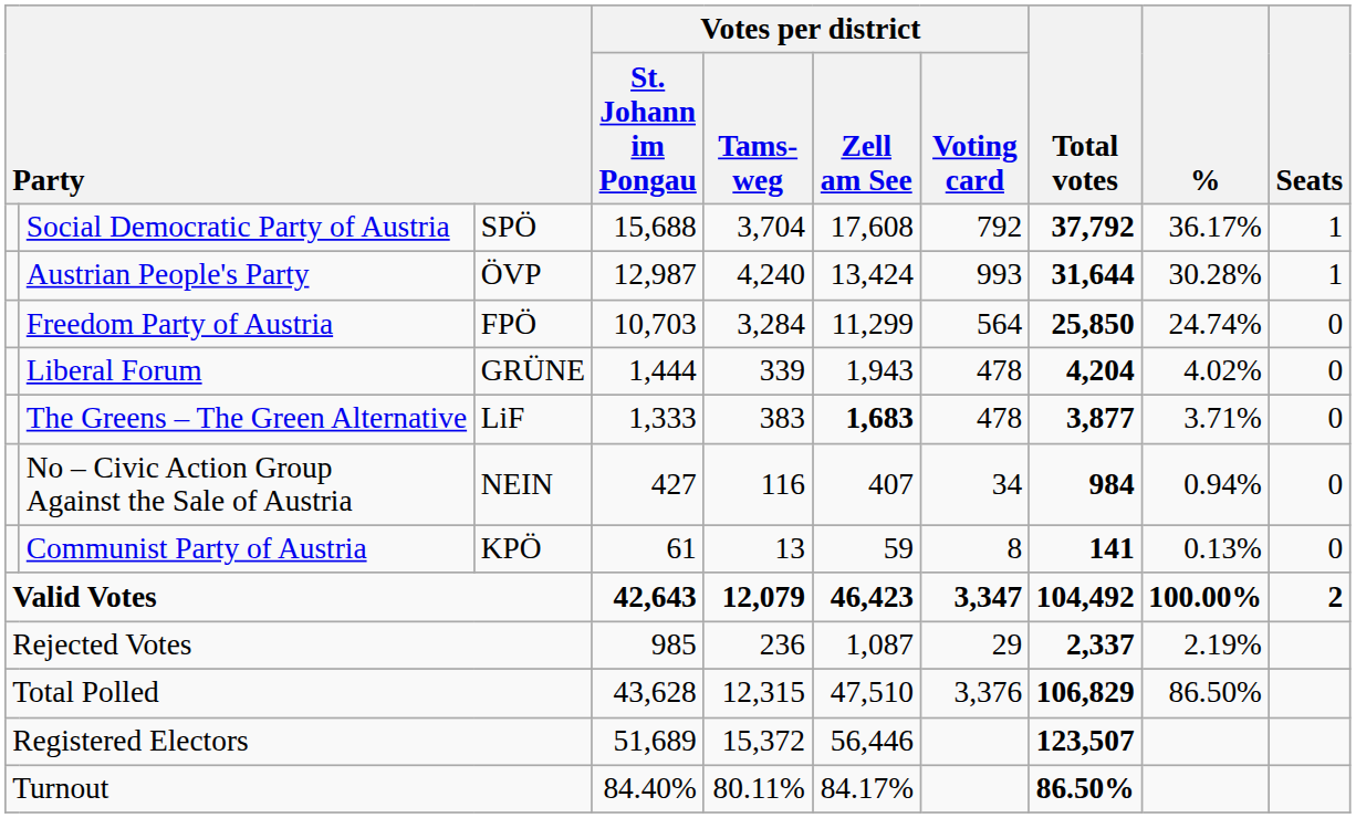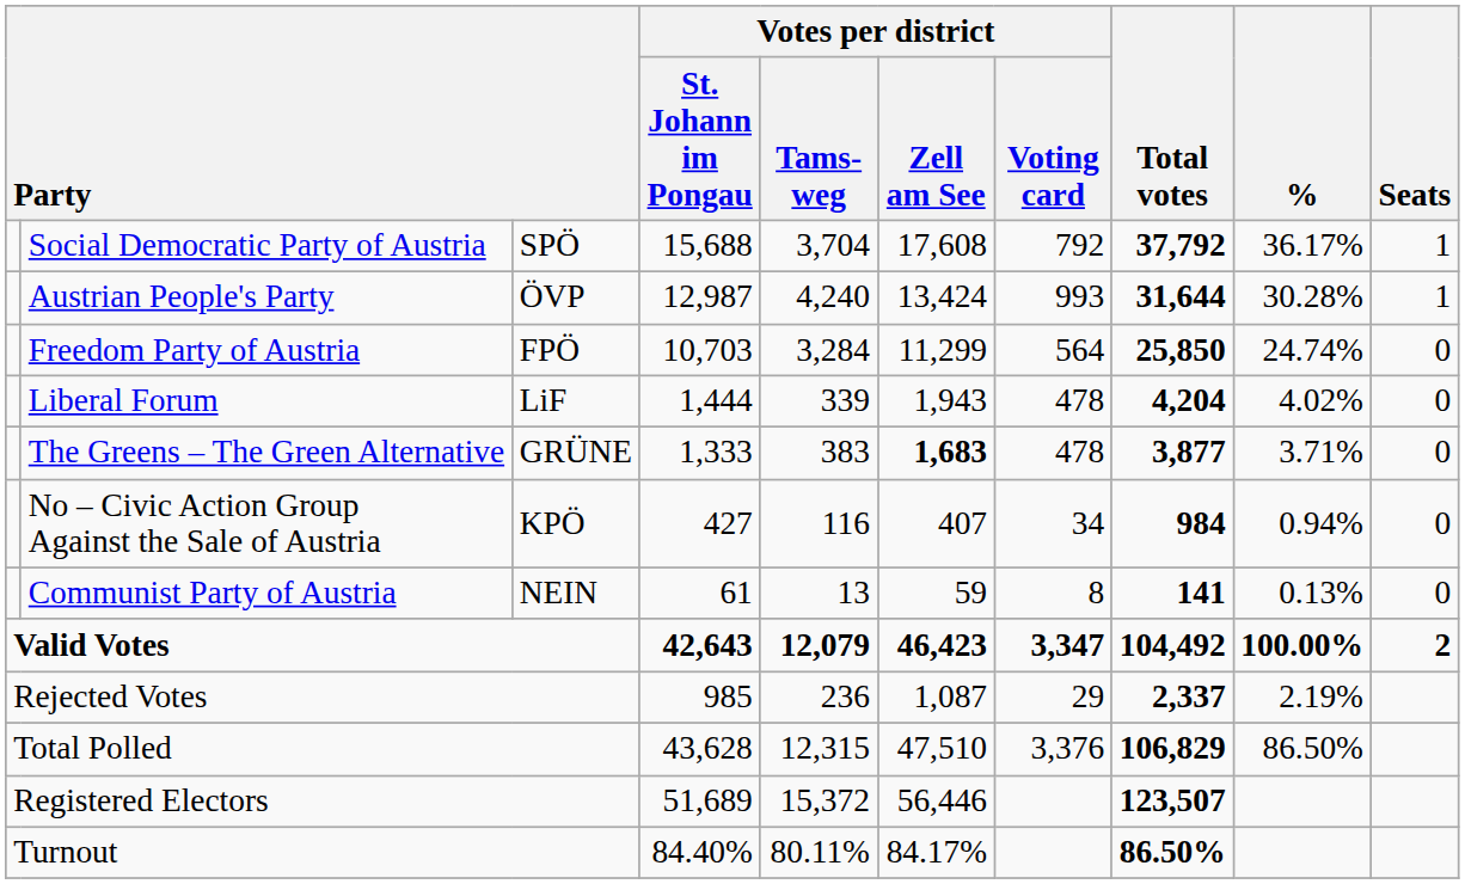Liberal Forum | column 3: GRÜNE -> LiF
The Greens – The Green Alternative | column 3: LiF -> GRÜNE
No – Civic Action Group Against the Sale of Austria | column 3: NEIN -> KPÖ
Communist Party of Austria | column 3: KPÖ -> NEIN
